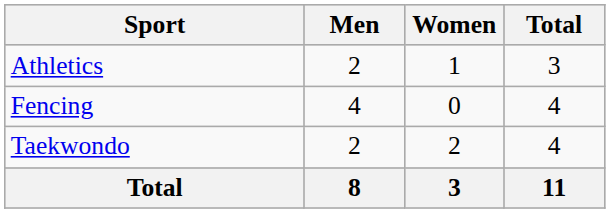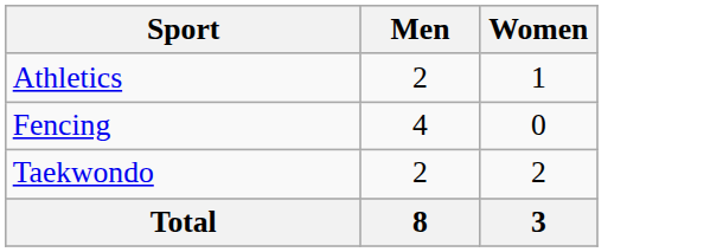- column: Total | 3 | 4 | 4 | 11
